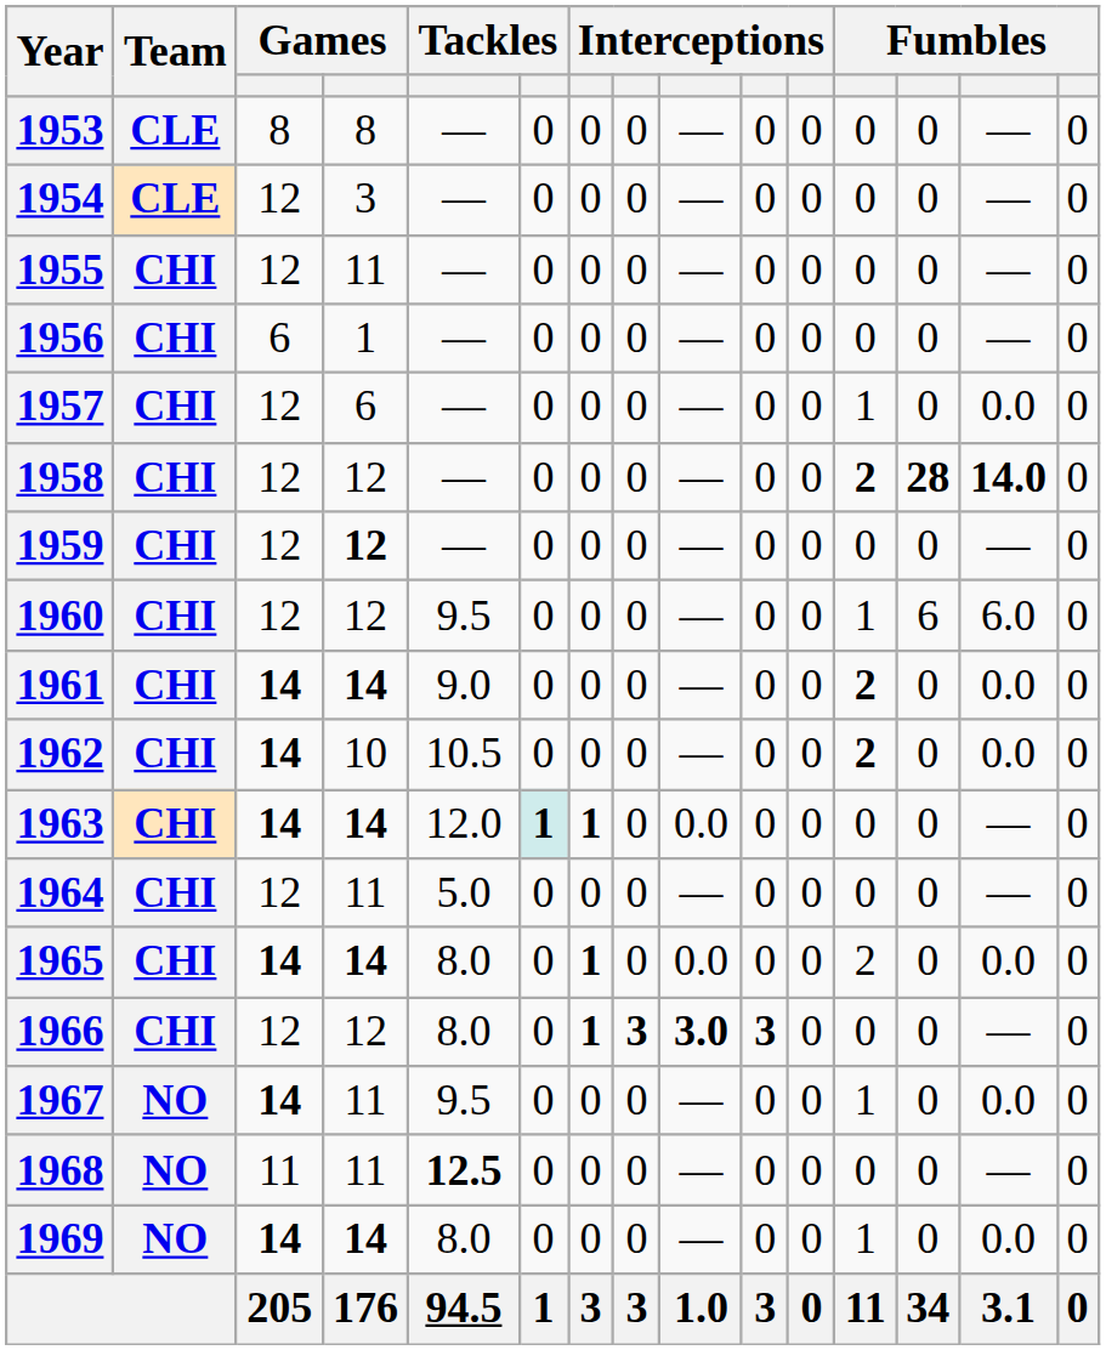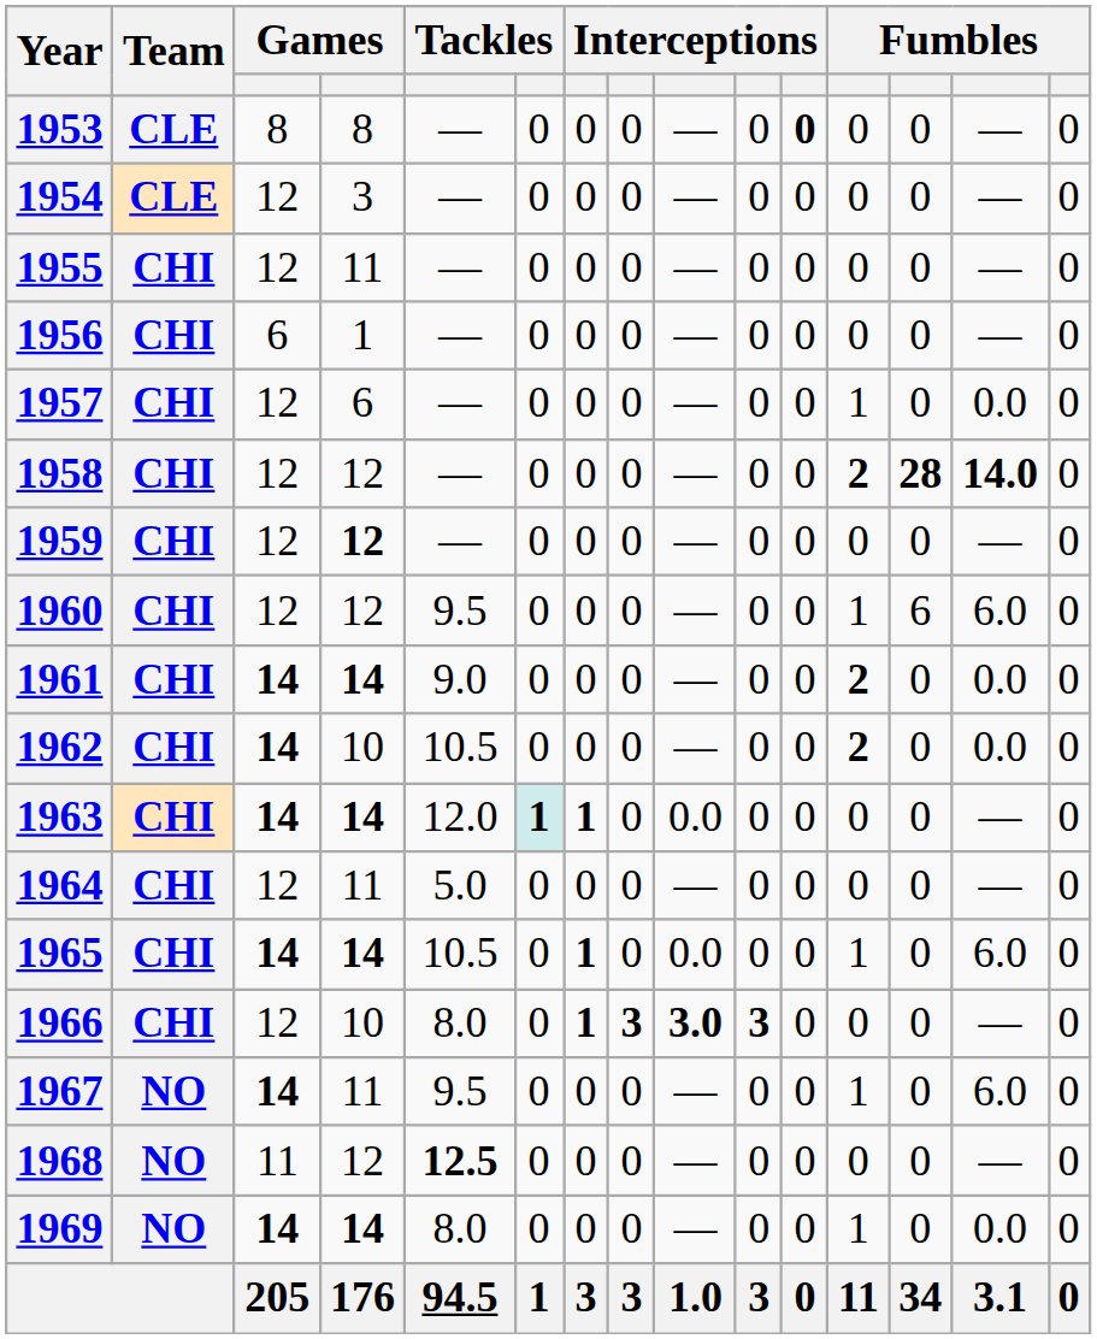1953 | column 11: normal -> bold
1965 | column 5: 8.0 -> 10.5
1965 | column 12: 2 -> 1
1965 | column 14: 0.0 -> 6.0
1966 | column 4: 12 -> 10
1967 | column 14: 0.0 -> 6.0
1968 | column 4: 11 -> 12
